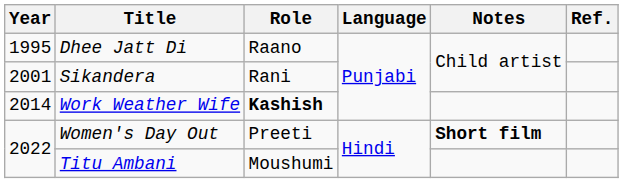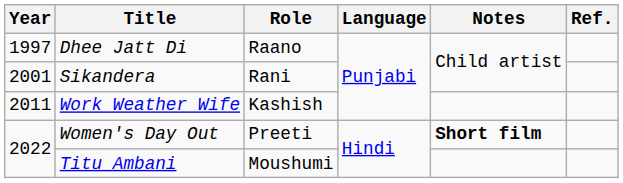Dhee Jatt Di | Year: 1995 -> 1997
Work Weather Wife | Year: 2014 -> 2011
Work Weather Wife | Role: bold -> normal
